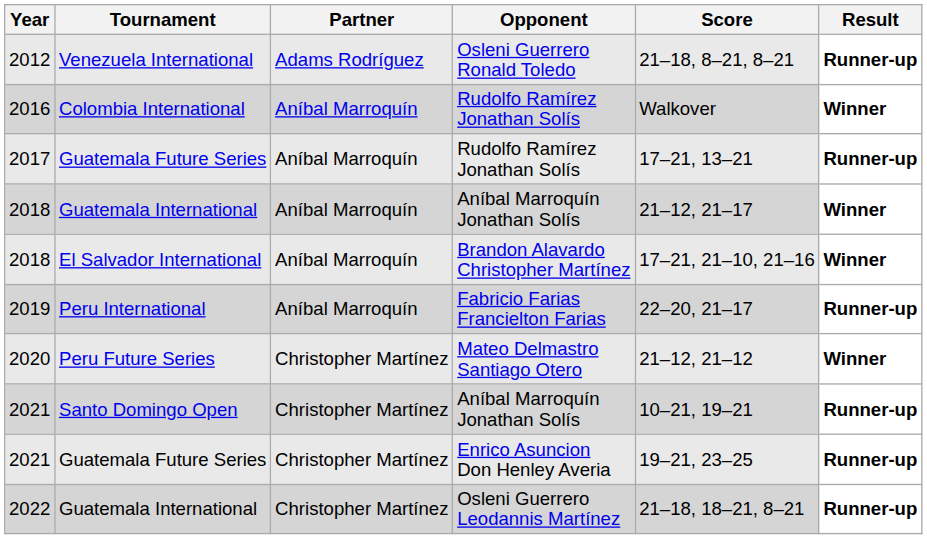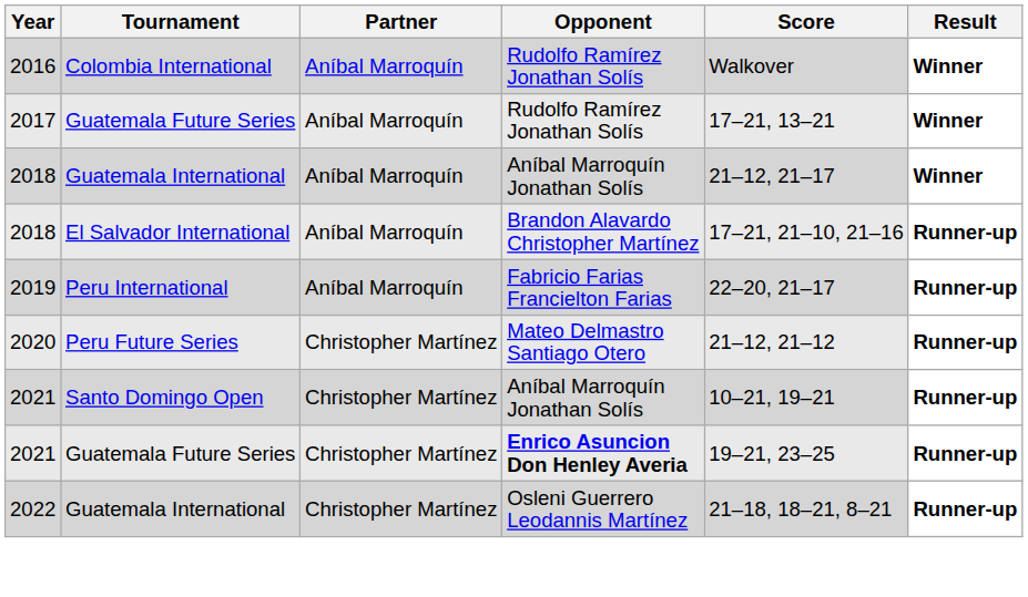- row: 2012 | Venezuela International | Adams Rodríguez | Osleni Guerrero Ronald Toledo | 21–18, 8–21, 8–21 | Runner-up
2017 | Result: Runner-up -> Winner
2018 / El Salvador International | Result: Winner -> Runner-up
2020 | Result: Winner -> Runner-up
2021 / Guatemala Future Series | Opponent: normal -> bold
